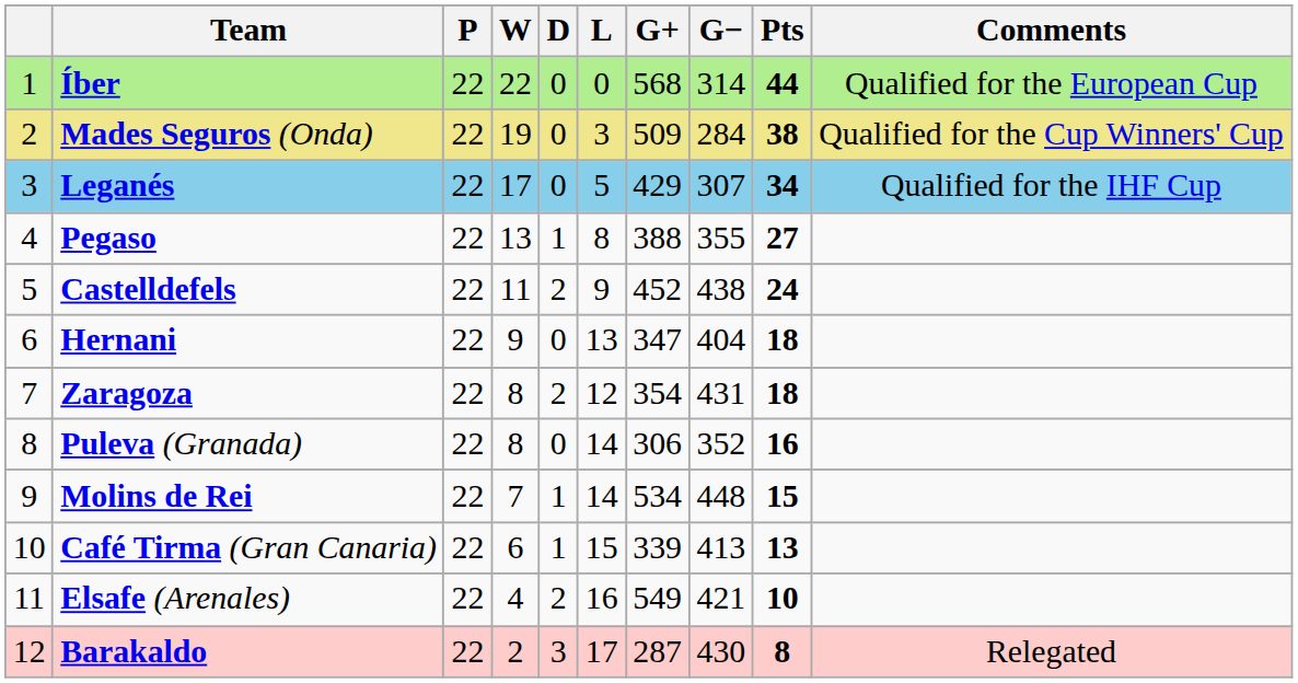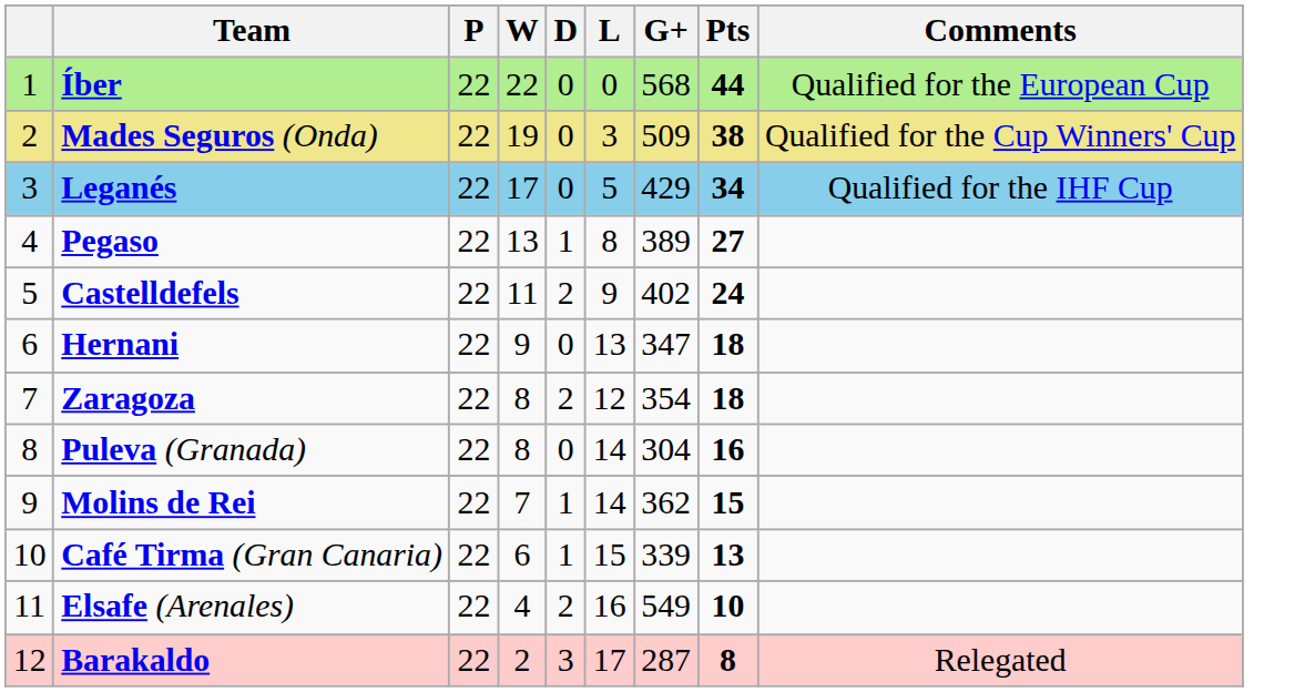- column: G− | 314 | 284 | 307 | 355 | 438 | 404 | 431 | 352 | 448 | 413 | 421 | 430
Pegaso | G+: 388 -> 389
Castelldefels | G+: 452 -> 402
Puleva (Granada) | G+: 306 -> 304
Molins de Rei | G+: 534 -> 362
